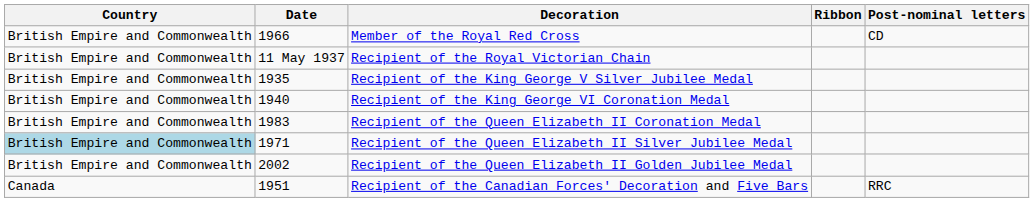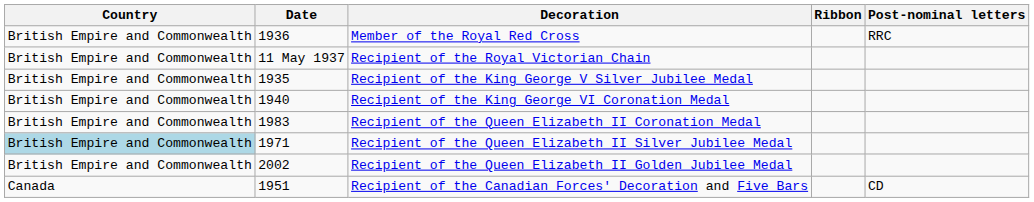Member of the Royal Red Cross | Date: 1966 -> 1936
Member of the Royal Red Cross | Post-nominal letters: CD -> RRC
Recipient of the Canadian Forces' Decoration and Five Bars | Post-nominal letters: RRC -> CD
